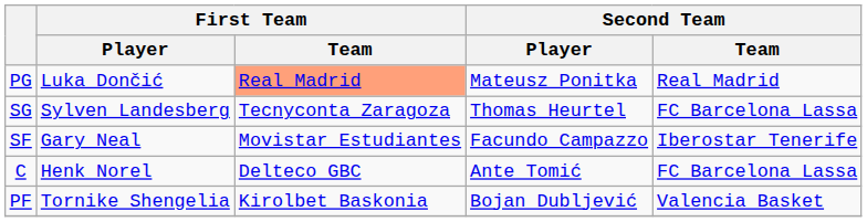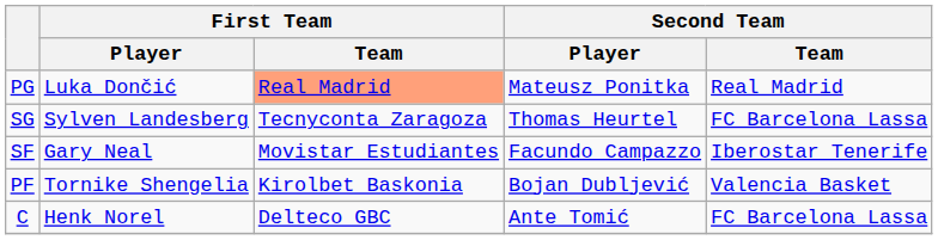rows swapped: PF <-> C
